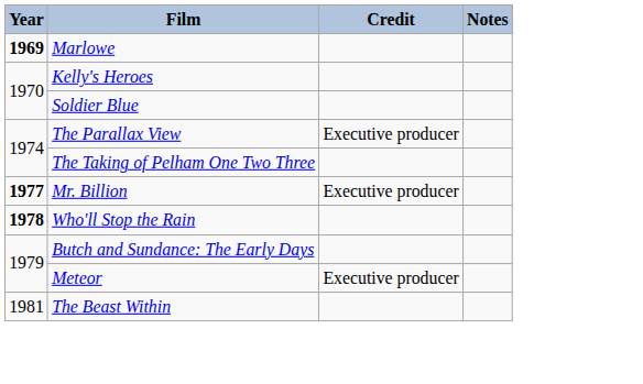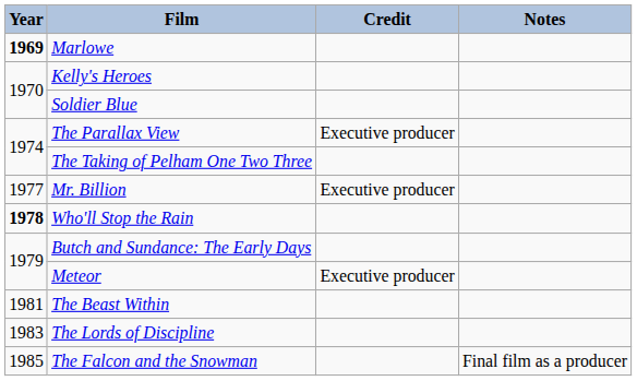Mr. Billion | Year: bold -> normal
+ row: 1983 | The Lords of Discipline
+ row: 1985 | The Falcon and the Snowman | Final film as a producer
